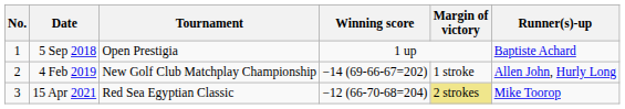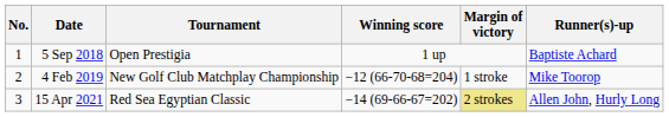4 Feb 2019 | Winning score: −14 (69-66-67=202) -> −12 (66-70-68=204)
4 Feb 2019 | Runner(s)-up: Allen John, Hurly Long -> Mike Toorop
15 Apr 2021 | Winning score: −12 (66-70-68=204) -> −14 (69-66-67=202)
15 Apr 2021 | Runner(s)-up: Mike Toorop -> Allen John, Hurly Long
